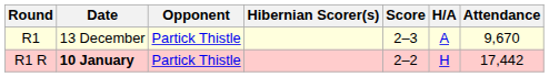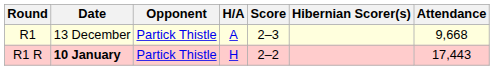columns swapped: H/A <-> Hibernian Scorer(s)
R1 | Attendance: 9,670 -> 9,668
R1 R | Attendance: 17,442 -> 17,443
